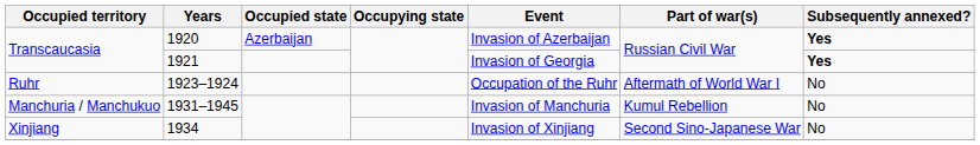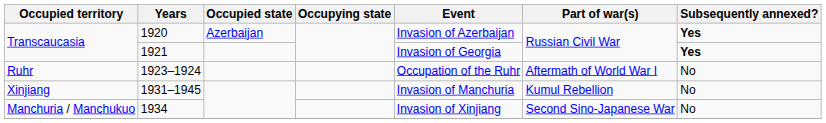1931–1945 | Occupied territory: Manchuria / Manchukuo -> Xinjiang
1934 | Occupied territory: Xinjiang -> Manchuria / Manchukuo
